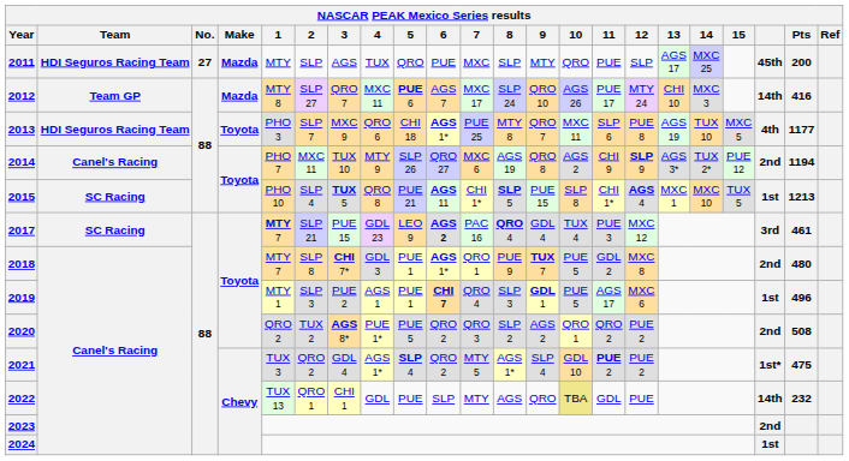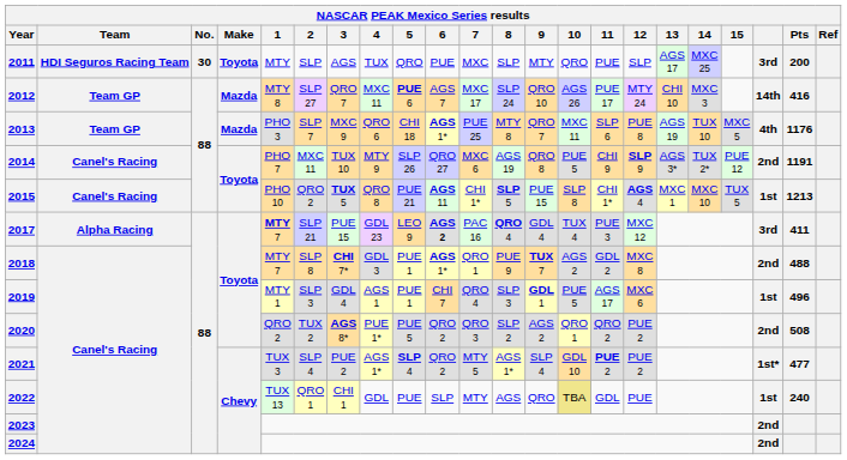2011 | No.: 27 -> 30
2011 | Make: Mazda -> Toyota
2011 | column 20: 45th -> 3rd
2013 | Team: HDI Seguros Racing Team -> Team GP
2013 | Make: Toyota -> Mazda
2013 | Pts: 1177 -> 1176
2014 | 10: AGS 2 -> PUE 5
2014 | Pts: 1194 -> 1191
2015 | Team: SC Racing -> Canel's Racing
2015 | 2: SLP 4 -> QRO 2
2017 | Team: SC Racing -> Alpha Racing
2017 | Pts: 461 -> 411
2018 | 10: PUE 5 -> AGS 2
2018 | Pts: 480 -> 488
2019 | 3: PUE 2 -> GDL 4
2019 | 6: bold -> normal
2021 | 2: QRO 2 -> SLP 4
2021 | 3: GDL 4 -> PUE 2
2021 | Pts: 475 -> 477
2022 | column 20: 14th -> 1st
2022 | Pts: 232 -> 240
2024 | column 20: 1st -> 2nd
